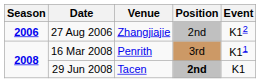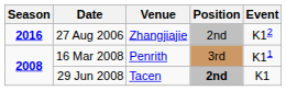27 Aug 2006 | Season: 2006 -> 2016
